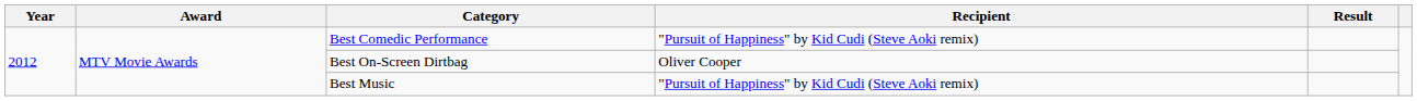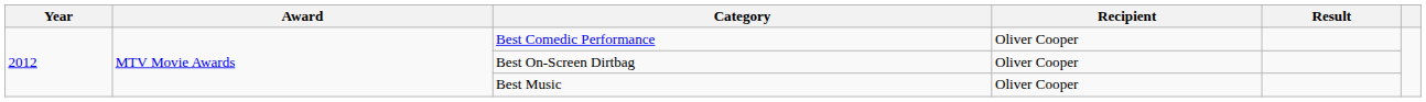Best Comedic Performance | Recipient: "Pursuit of Happiness" by Kid Cudi (Steve Aoki remix) -> Oliver Cooper
Best Music | Recipient: "Pursuit of Happiness" by Kid Cudi (Steve Aoki remix) -> Oliver Cooper
